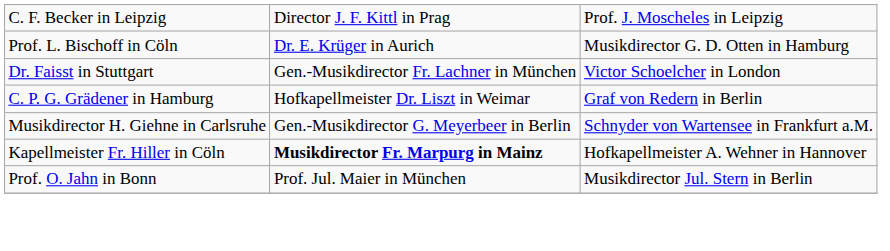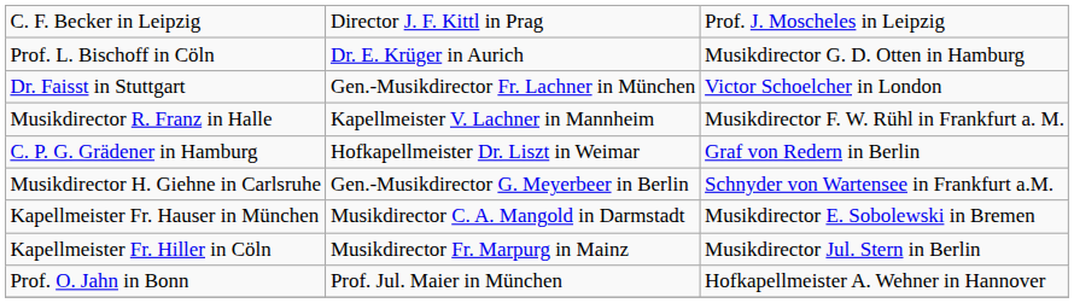+ row: Musikdirector R. Franz in Halle | Kapellmeister V. Lachner in Mannheim | Musikdirector F. W. Rühl in Frankfurt a. M.
+ row: Kapellmeister Fr. Hauser in München | Musikdirector C. A. Mangold in Darmstadt | Musikdirector E. Sobolewski in Bremen
Kapellmeister Fr. Hiller in Cöln | column 2: bold -> normal
Kapellmeister Fr. Hiller in Cöln | column 3: Hofkapellmeister A. Wehner in Hannover -> Musikdirector Jul. Stern in Berlin
Prof. O. Jahn in Bonn | column 3: Musikdirector Jul. Stern in Berlin -> Hofkapellmeister A. Wehner in Hannover
